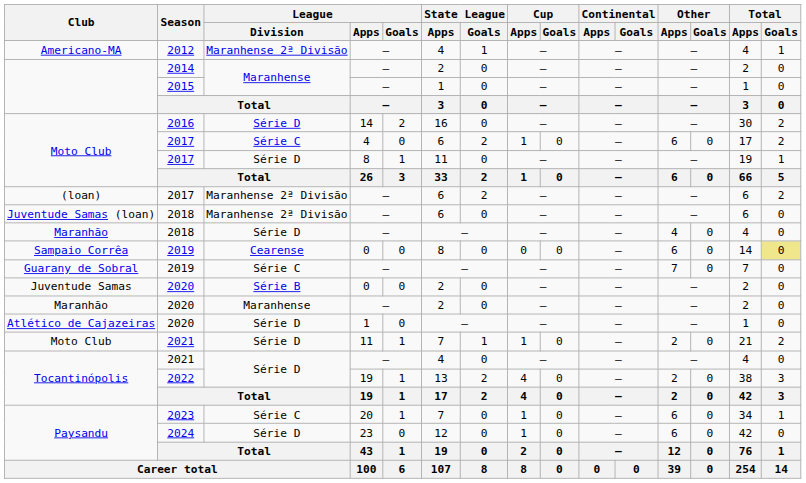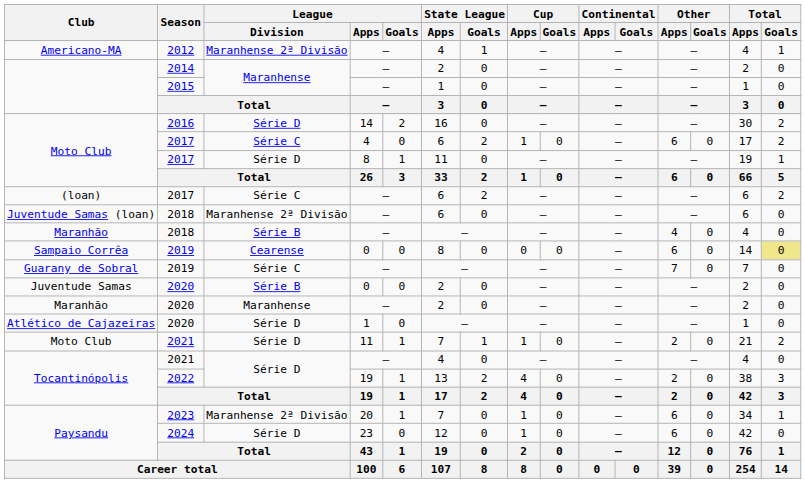(loan) | League / Division: Maranhense 2ª Divisão -> Série C
Maranhão / 2018 | League / Division: Série D -> Série B
Paysandu / 2023 | League / Division: Série C -> Maranhense 2ª Divisão
